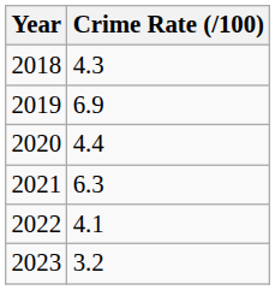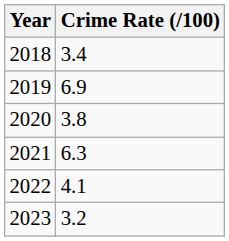2018 | Crime Rate (/100): 4.3 -> 3.4
2020 | Crime Rate (/100): 4.4 -> 3.8
